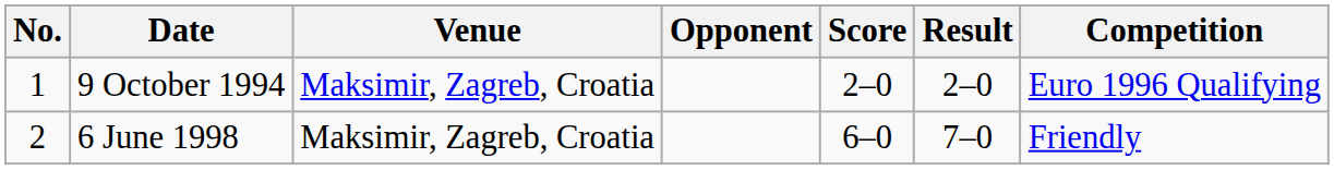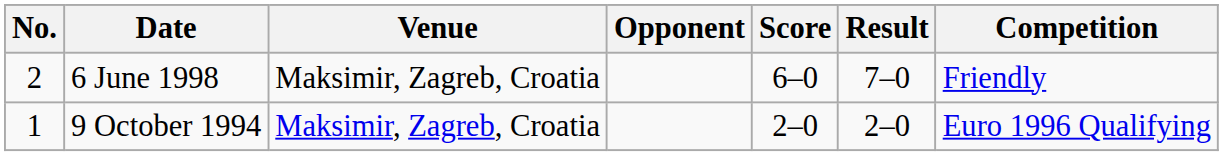rows swapped: 9 October 1994 <-> 6 June 1998
